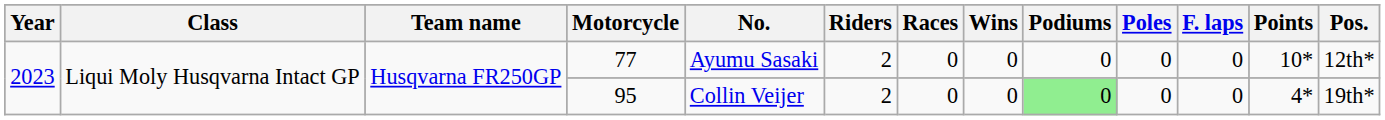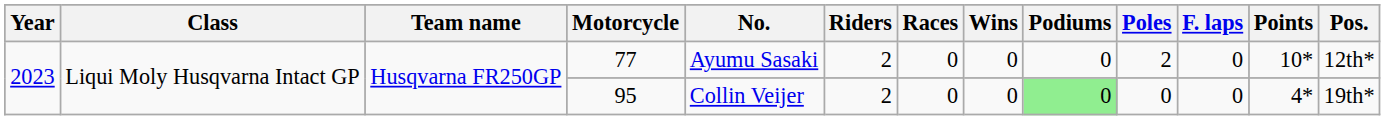77 | Poles: 0 -> 2
